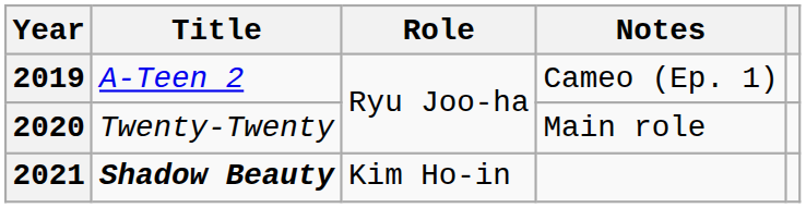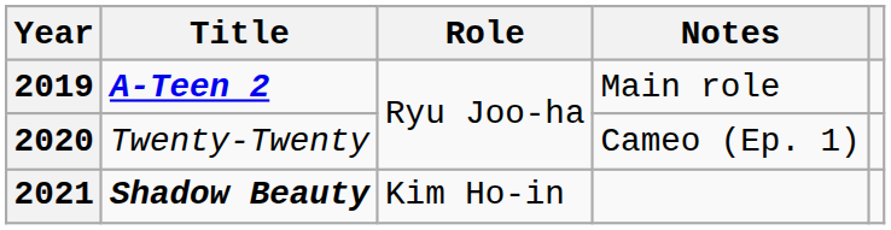2019 | Title: normal -> bold
2019 | Notes: Cameo (Ep. 1) -> Main role
2020 | Notes: Main role -> Cameo (Ep. 1)
